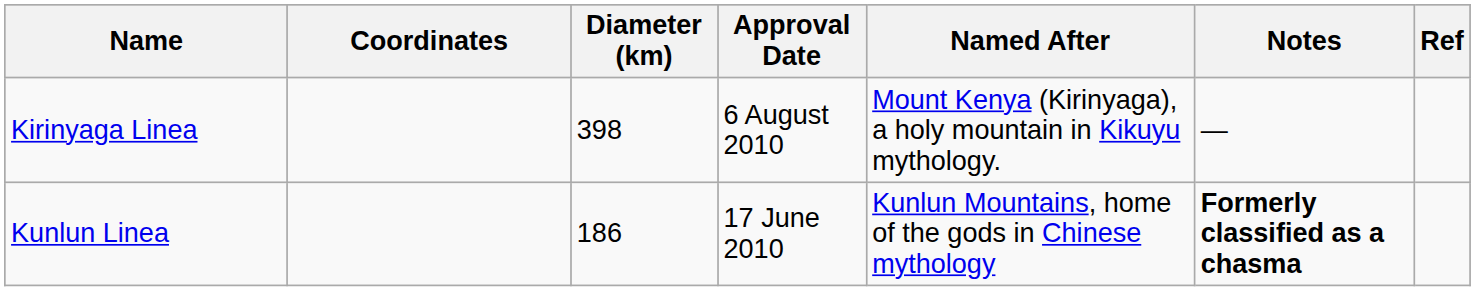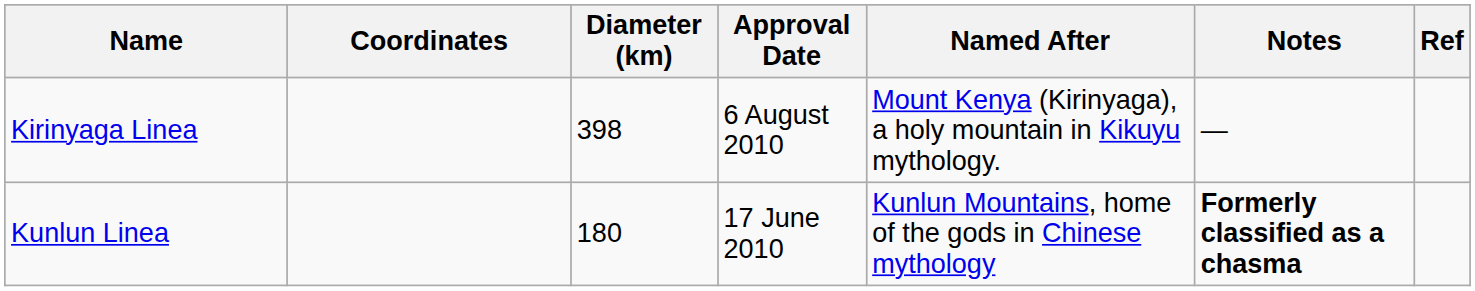Kunlun Linea | Diameter (km): 186 -> 180
